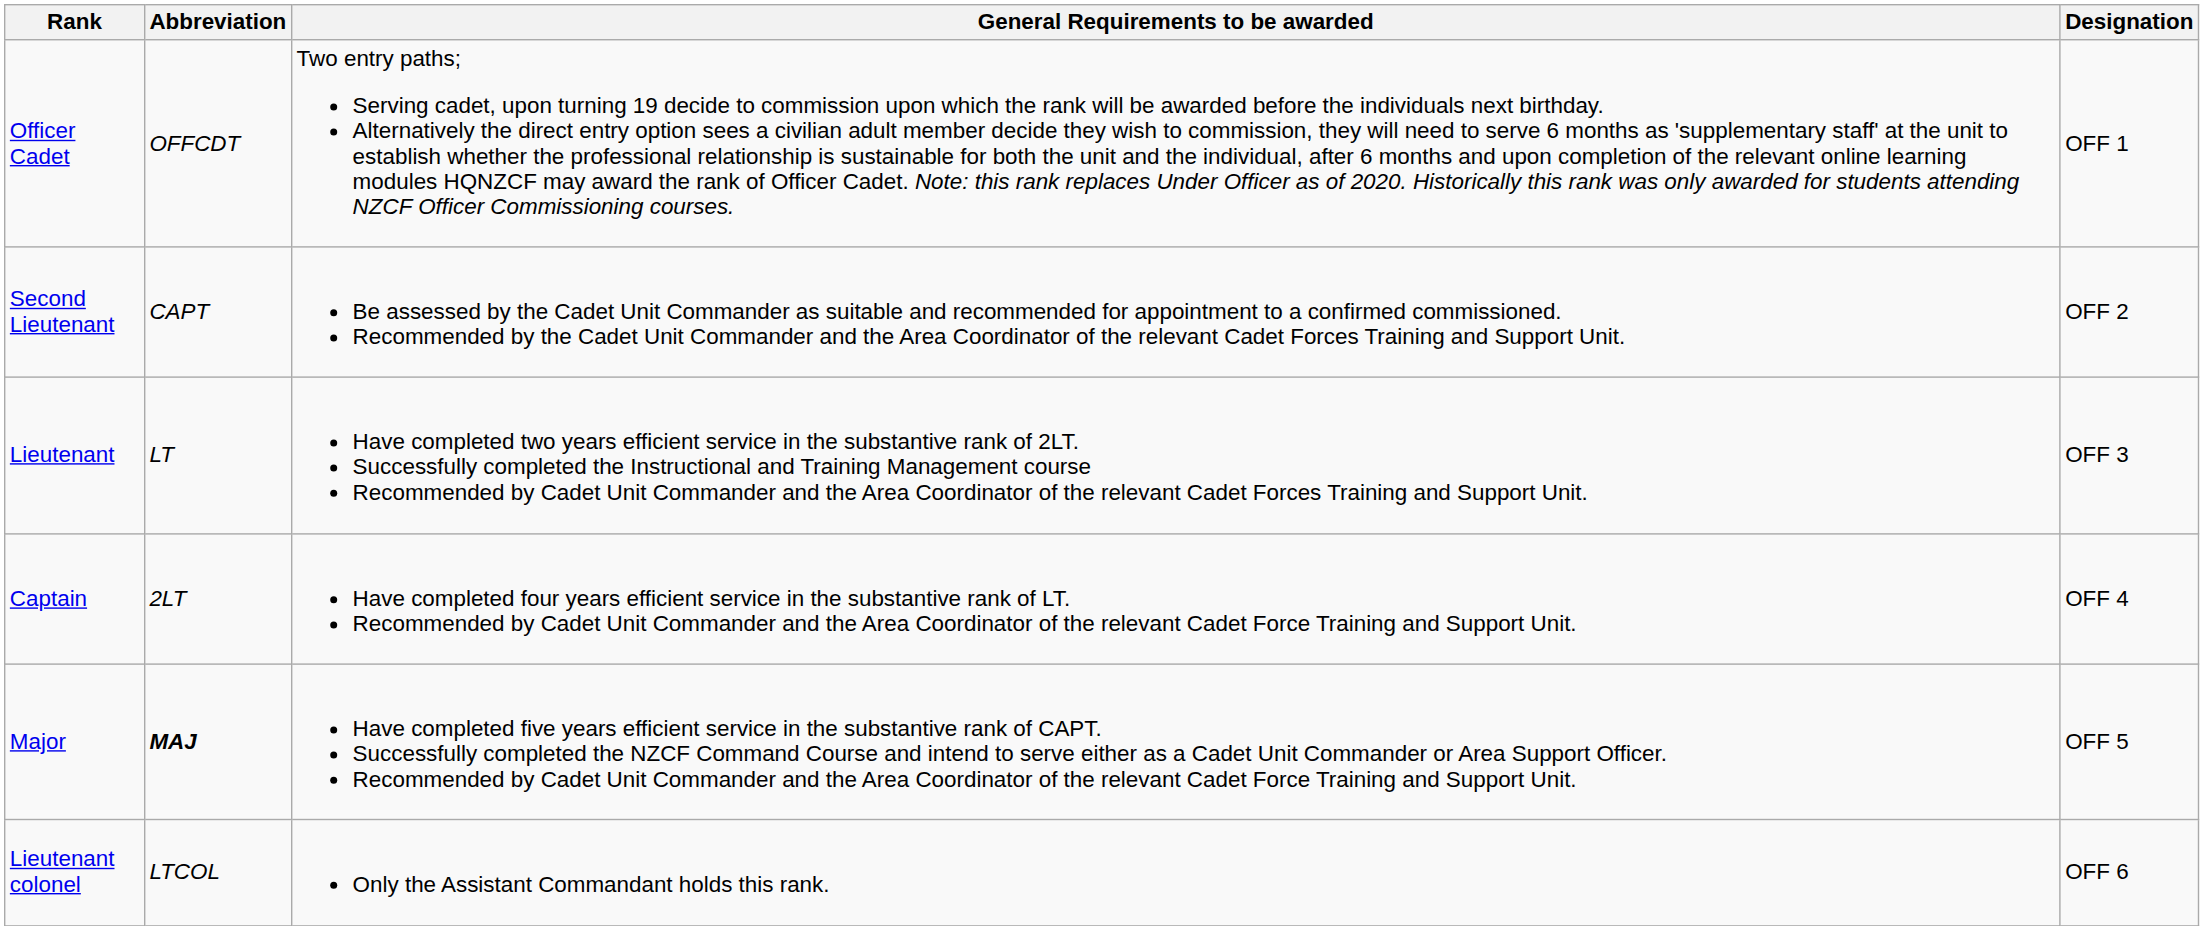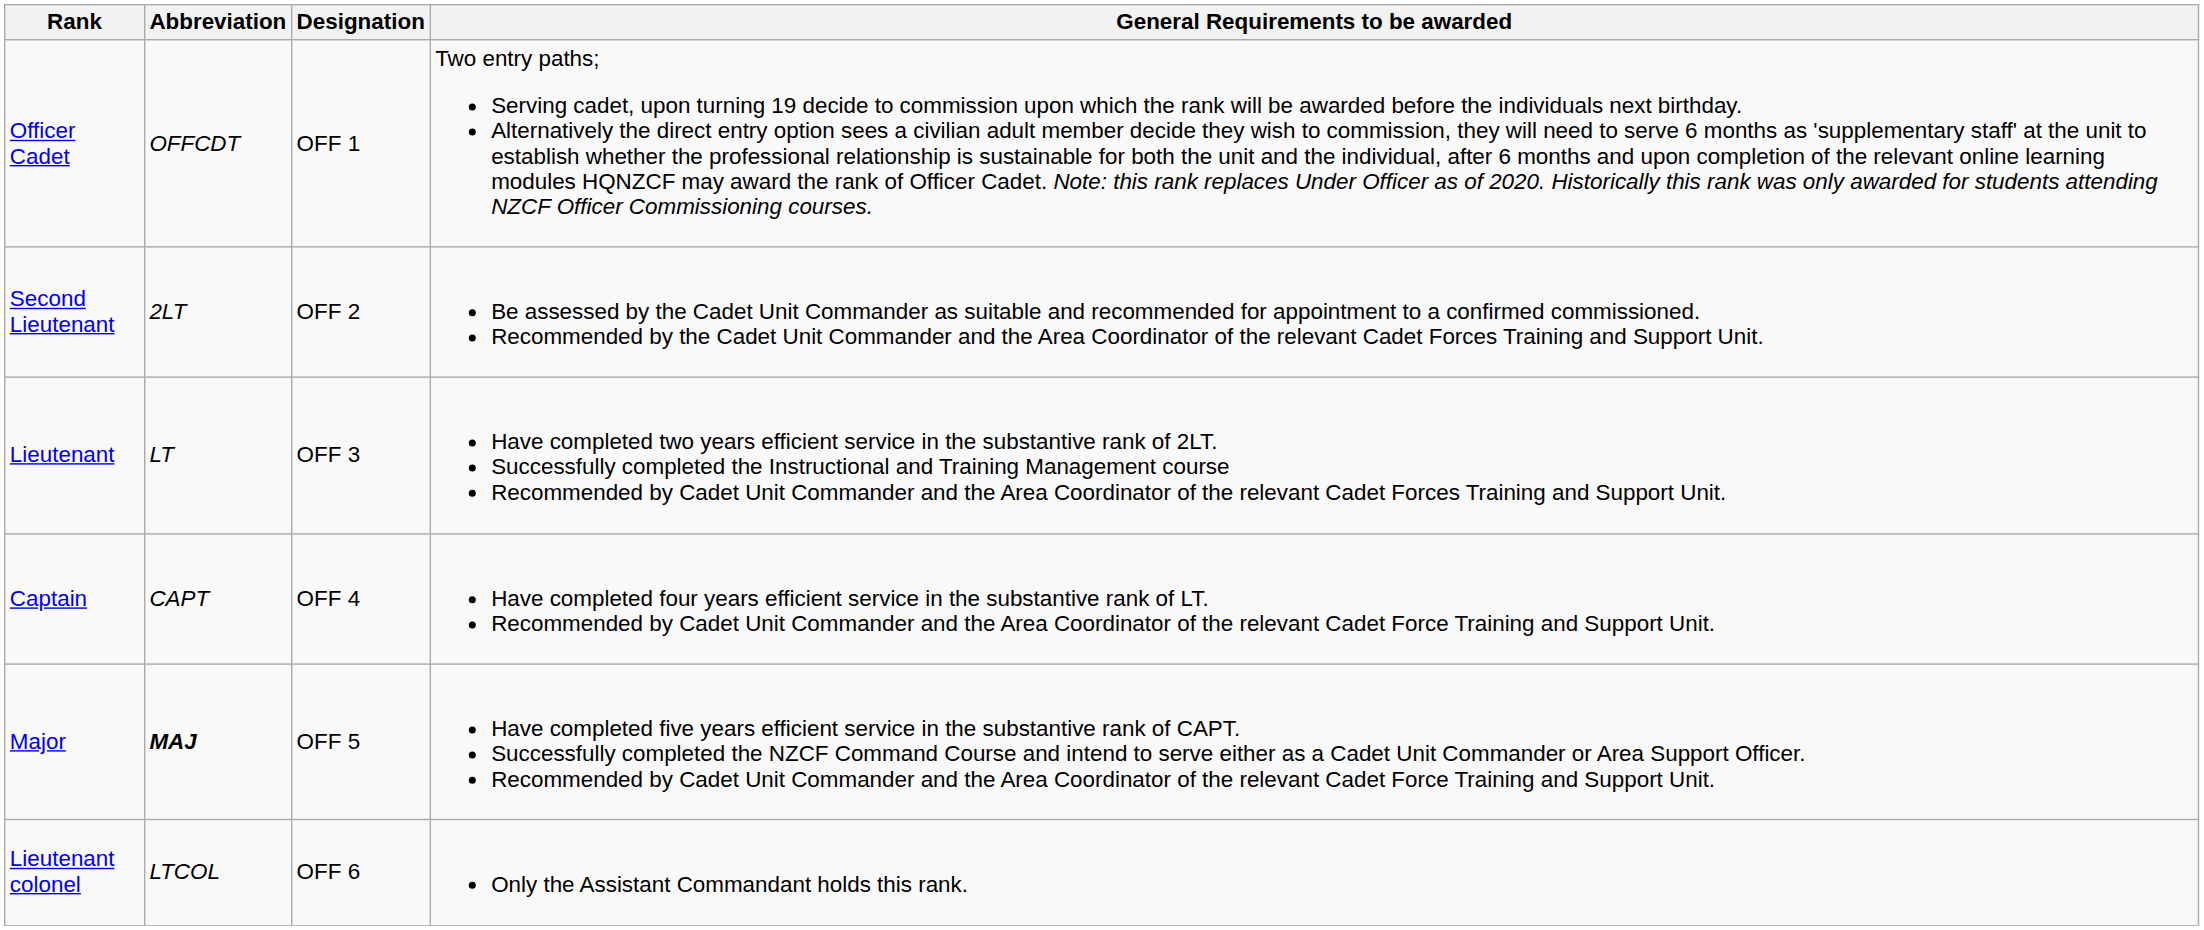columns swapped: General Requirements to be awarded <-> Designation
Second Lieutenant | Abbreviation: CAPT -> 2LT
Captain | Abbreviation: 2LT -> CAPT
